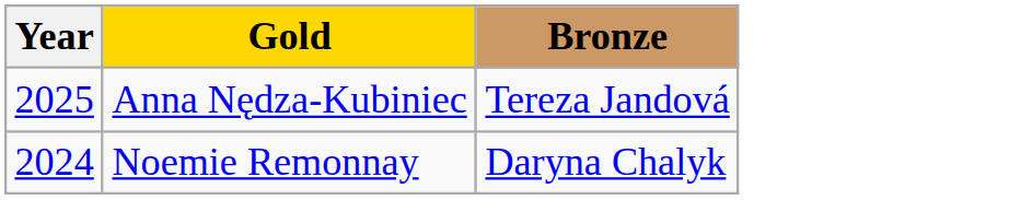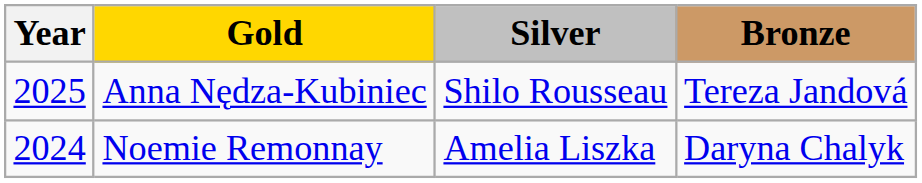+ column: Silver | Shilo Rousseau | Amelia Liszka
